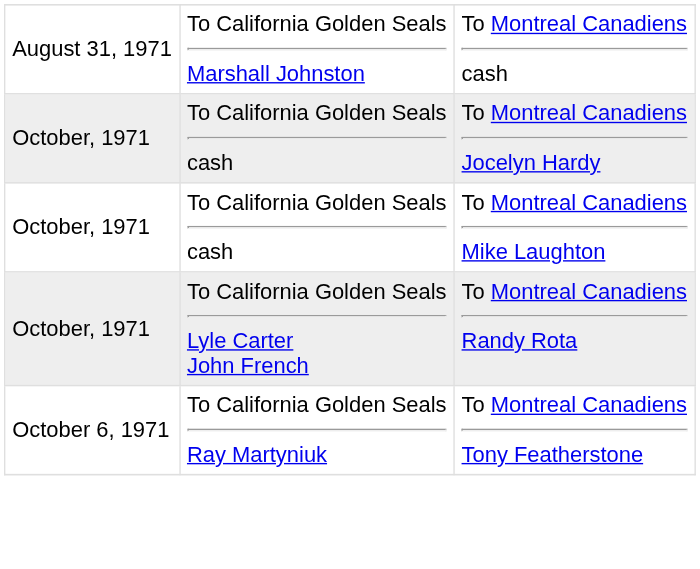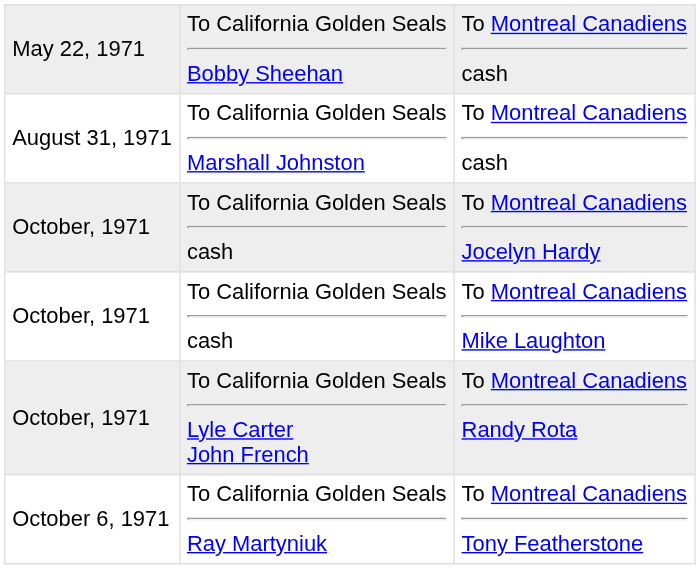+ row: May 22, 1971 | To California Golden Seals Bobby Sheehan | To Montreal Canadiens cash
